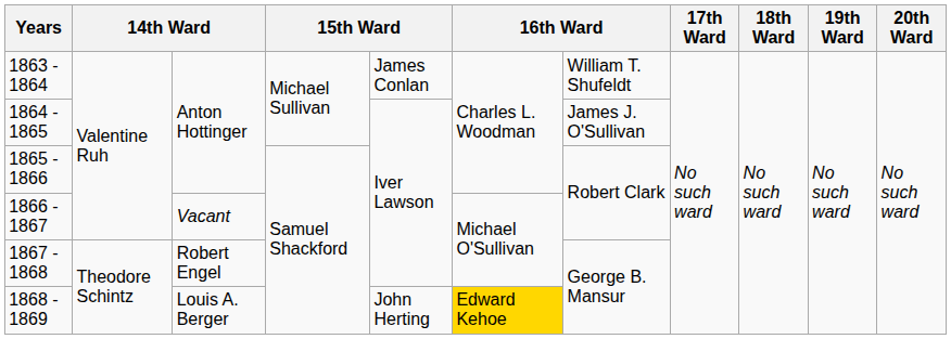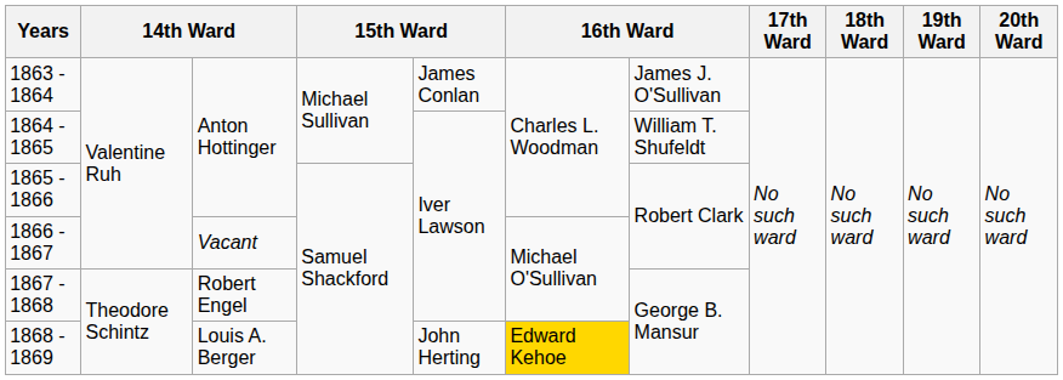1863 - 1864 | column 7: William T. Shufeldt -> James J. O'Sullivan
1864 - 1865 | column 7: James J. O'Sullivan -> William T. Shufeldt
